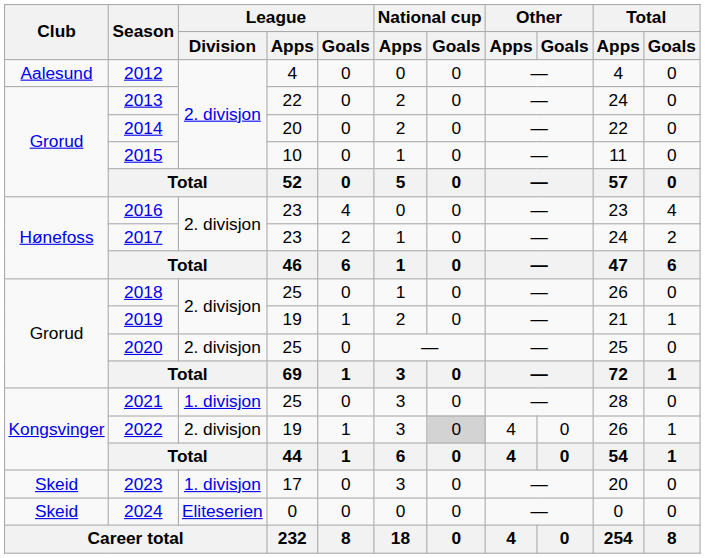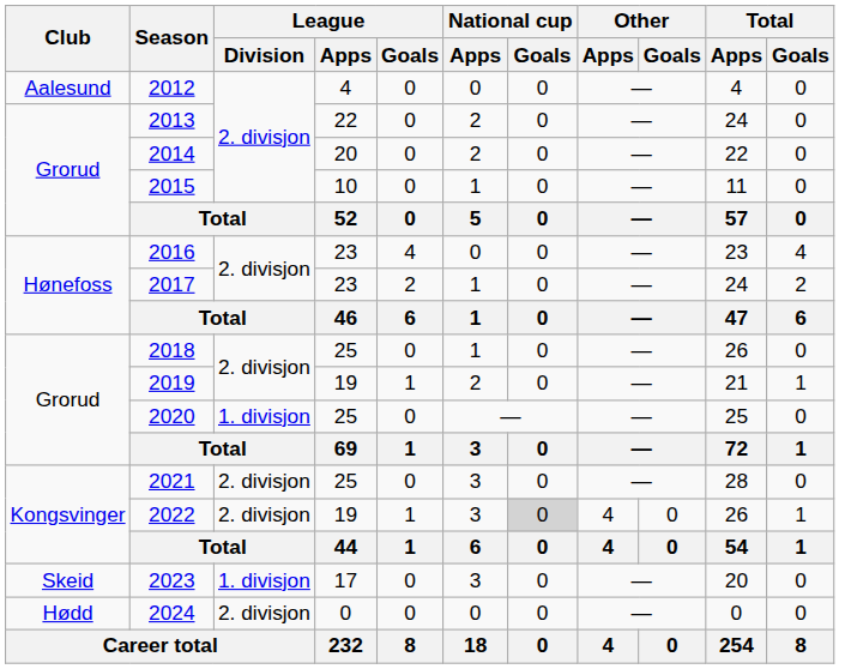2020 | League / Division: 2. divisjon -> 1. divisjon
2021 | League / Division: 1. divisjon -> 2. divisjon
2024 | Club: Skeid -> Hødd
2024 | League / Division: Eliteserien -> 2. divisjon
